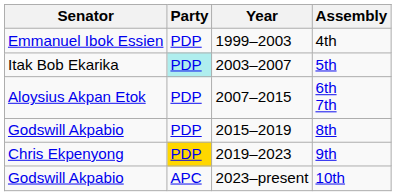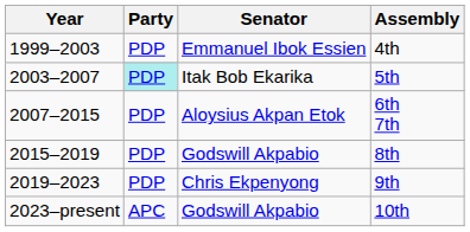columns swapped: Senator <-> Year
9th | Party: gold background -> no background
